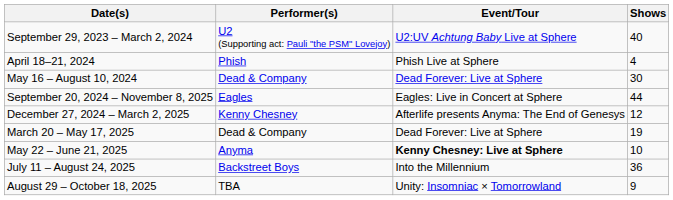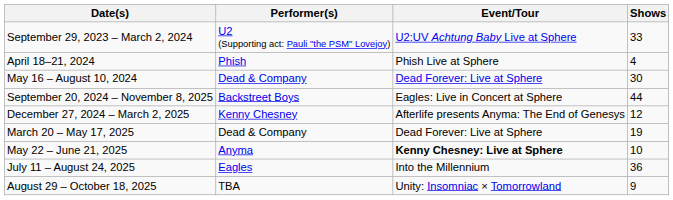September 29, 2023 – March 2, 2024 | Shows: 40 -> 33
September 20, 2024 – November 8, 2025 | Performer(s): Eagles -> Backstreet Boys
July 11 – August 24, 2025 | Performer(s): Backstreet Boys -> Eagles
